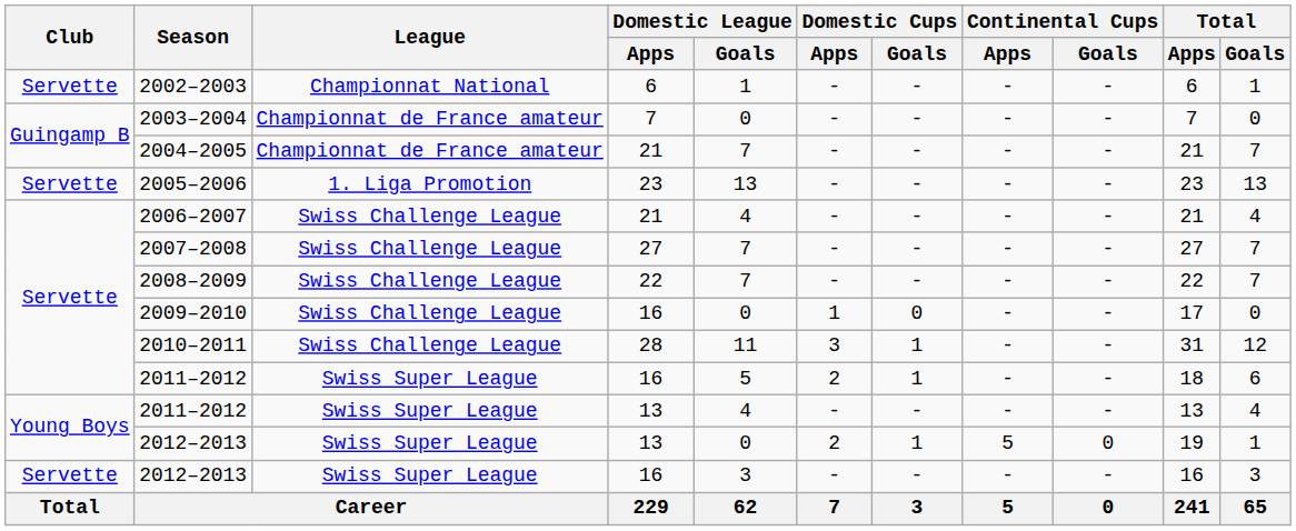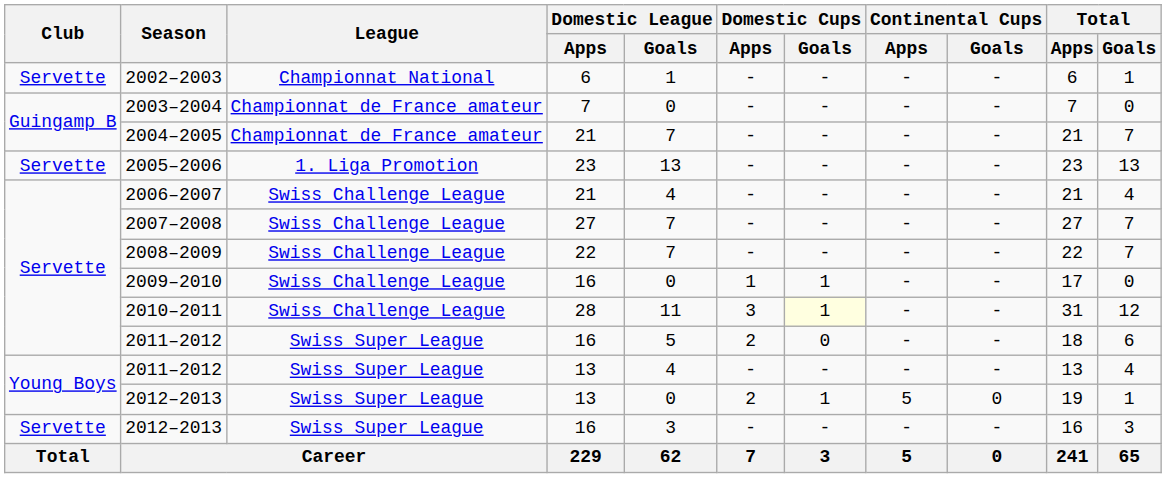2009–2010 | Domestic Cups / Goals: 0 -> 1
2010–2011 | Domestic Cups / Goals: no background -> lightyellow background
2011–2012 / 16 | Domestic Cups / Goals: 1 -> 0
